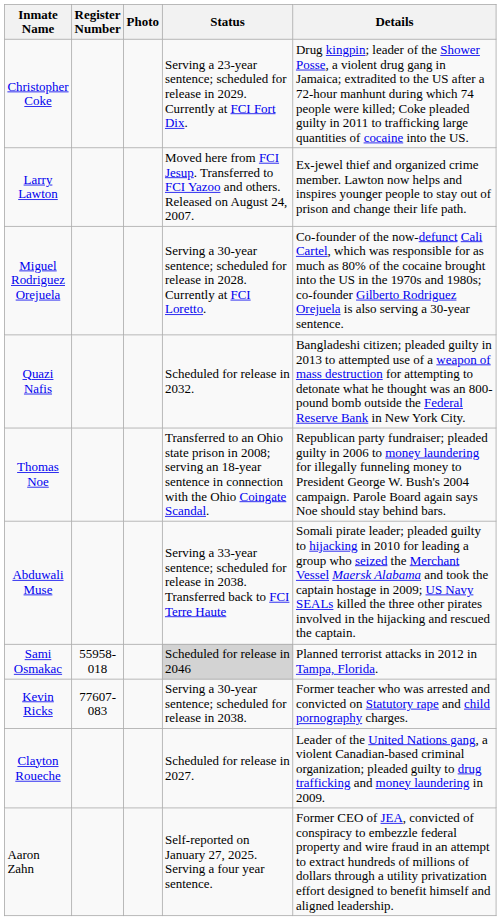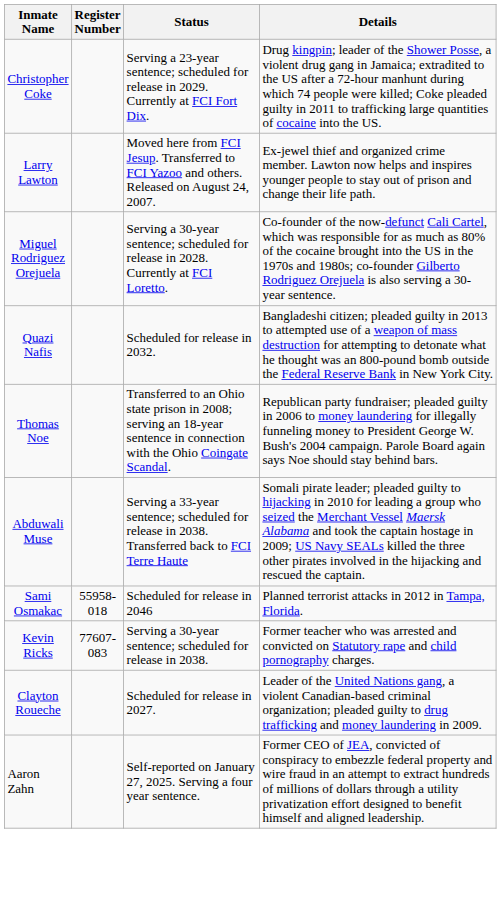- column: Photo
Sami Osmakac | Status: lightgrey background -> no background
